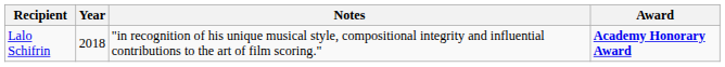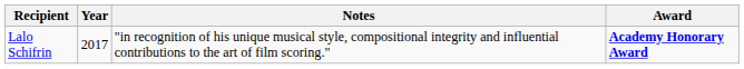Lalo Schifrin | Year: 2018 -> 2017
